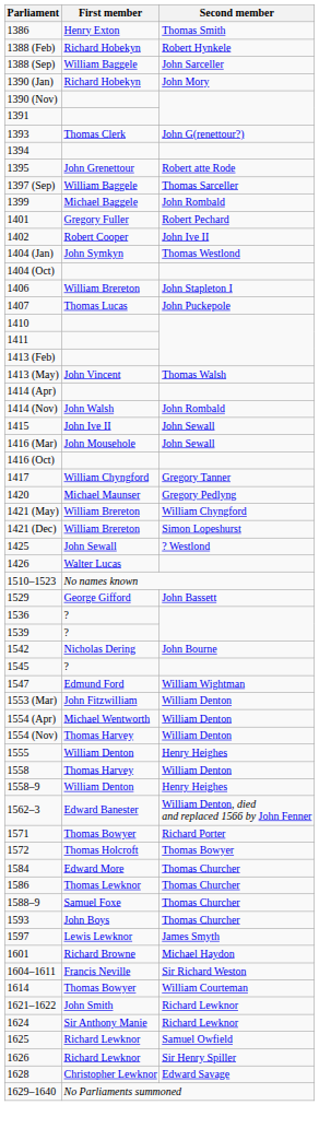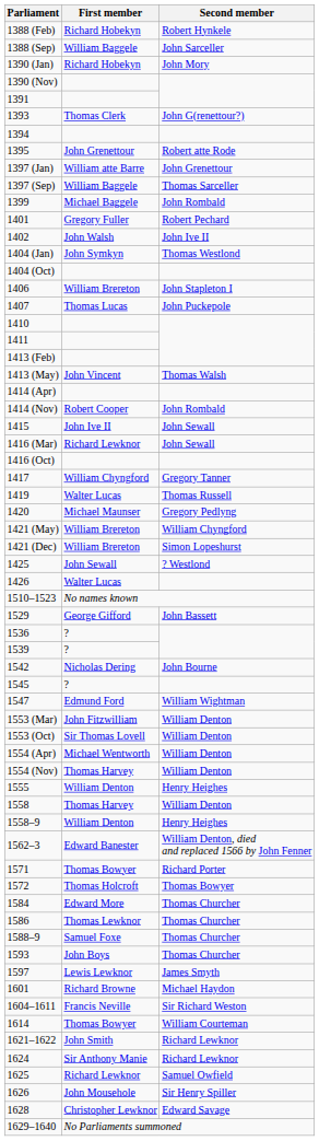- row: 1386 | Henry Exton | Thomas Smith
+ row: 1397 (Jan) | William atte Barre | John Grenettour
1402 | First member: Robert Cooper -> John Walsh
1414 (Nov) | First member: John Walsh -> Robert Cooper
1416 (Mar) | First member: John Mousehole -> Richard Lewknor
+ row: 1419 | Walter Lucas | Thomas Russell
+ row: 1553 (Oct) | Sir Thomas Lovell | William Denton
1626 | First member: Richard Lewknor -> John Mousehole
